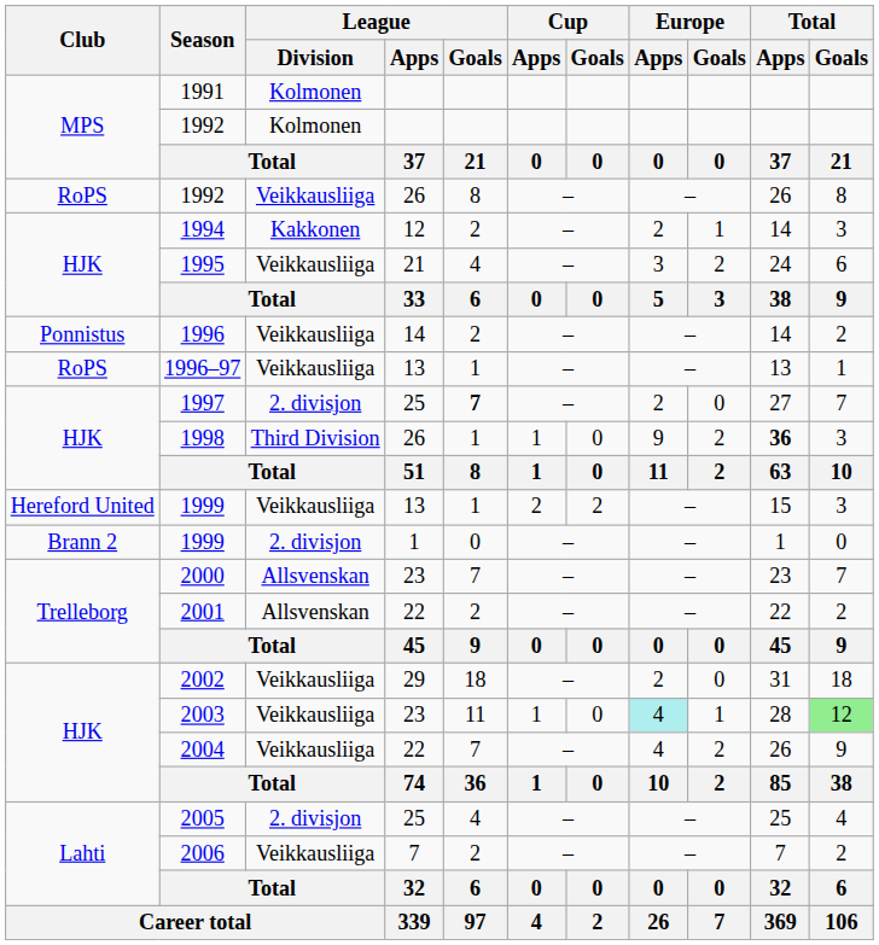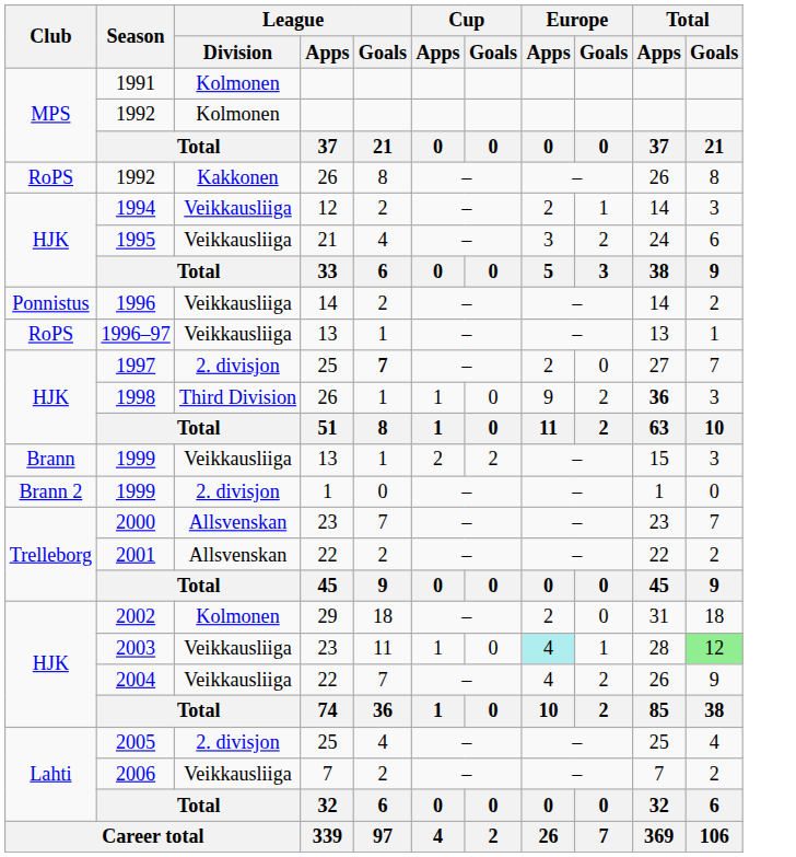1992 / 26 | League / Division: Veikkausliiga -> Kakkonen
1994 | League / Division: Kakkonen -> Veikkausliiga
1999 / 13 | Club: Hereford United -> Brann
2002 | League / Division: Veikkausliiga -> Kolmonen
